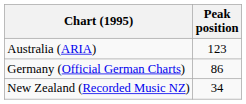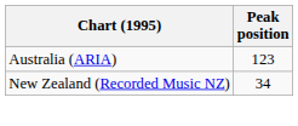- row: Germany (Official German Charts) | 86
